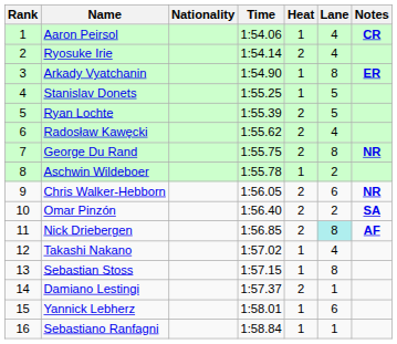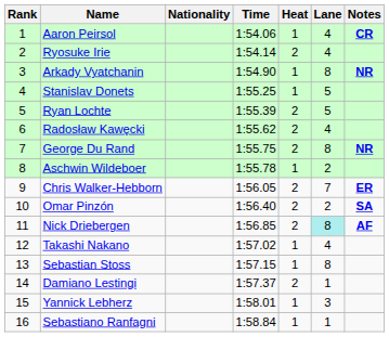Arkady Vyatchanin | Notes: ER -> NR
Chris Walker-Hebborn | Lane: 6 -> 7
Chris Walker-Hebborn | Notes: NR -> ER
Yannick Lebherz | Lane: 6 -> 3
